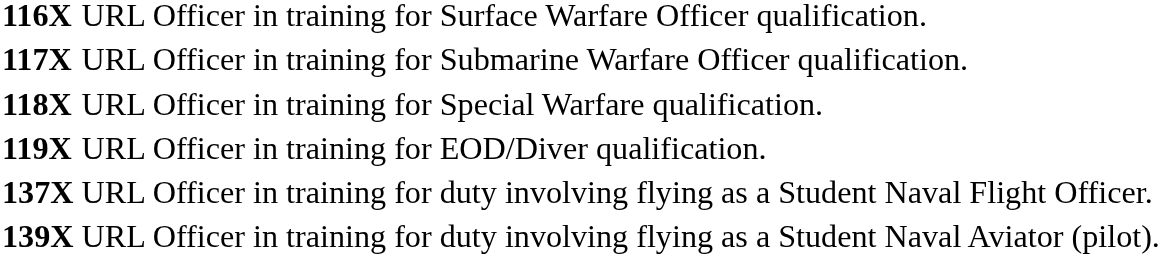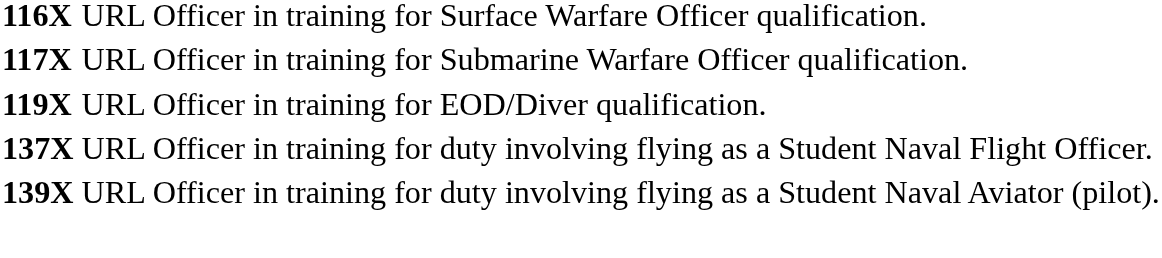- row: 118X | URL Officer in training for Special Warfare qualification.
